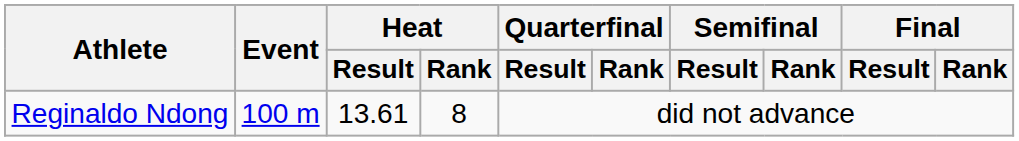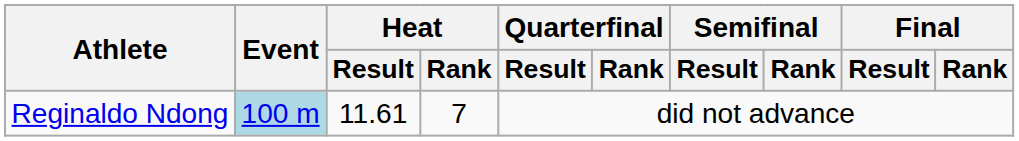Reginaldo Ndong | Event: no background -> lightblue background
Reginaldo Ndong | Heat / Result: 13.61 -> 11.61
Reginaldo Ndong | Heat / Rank: 8 -> 7
